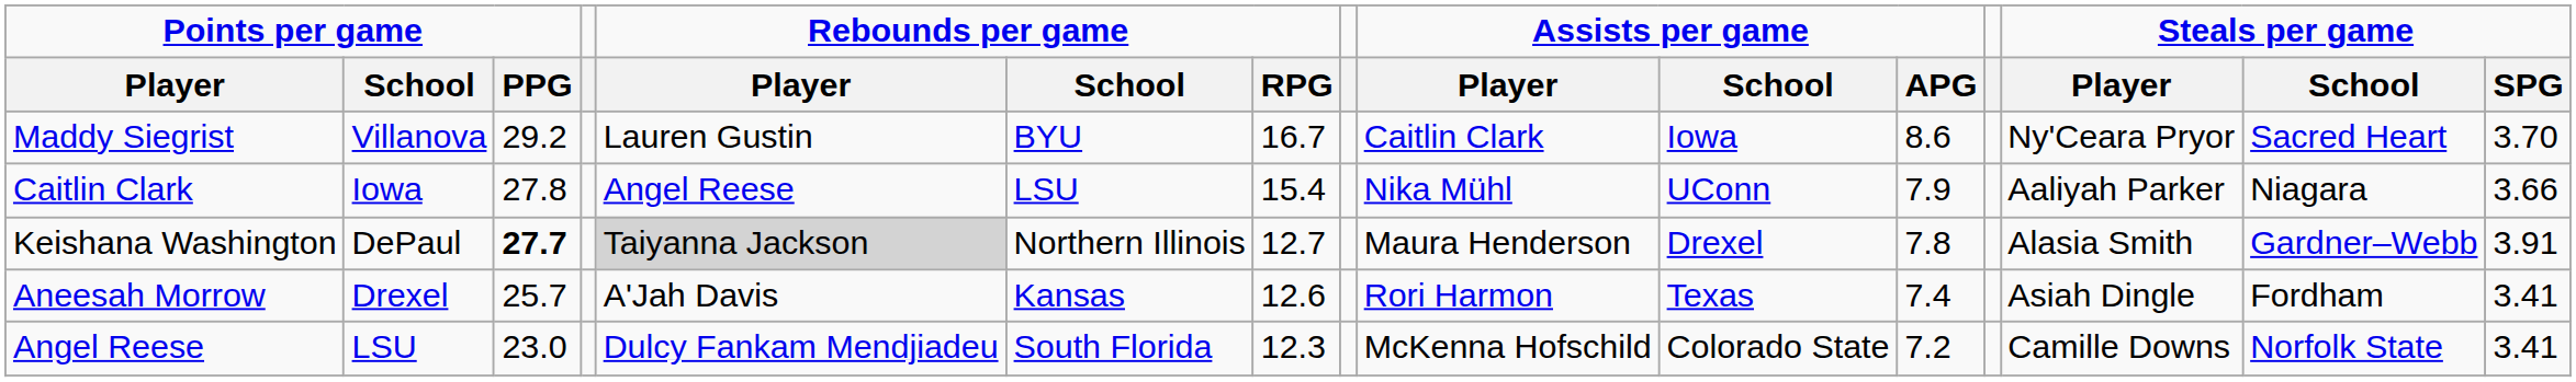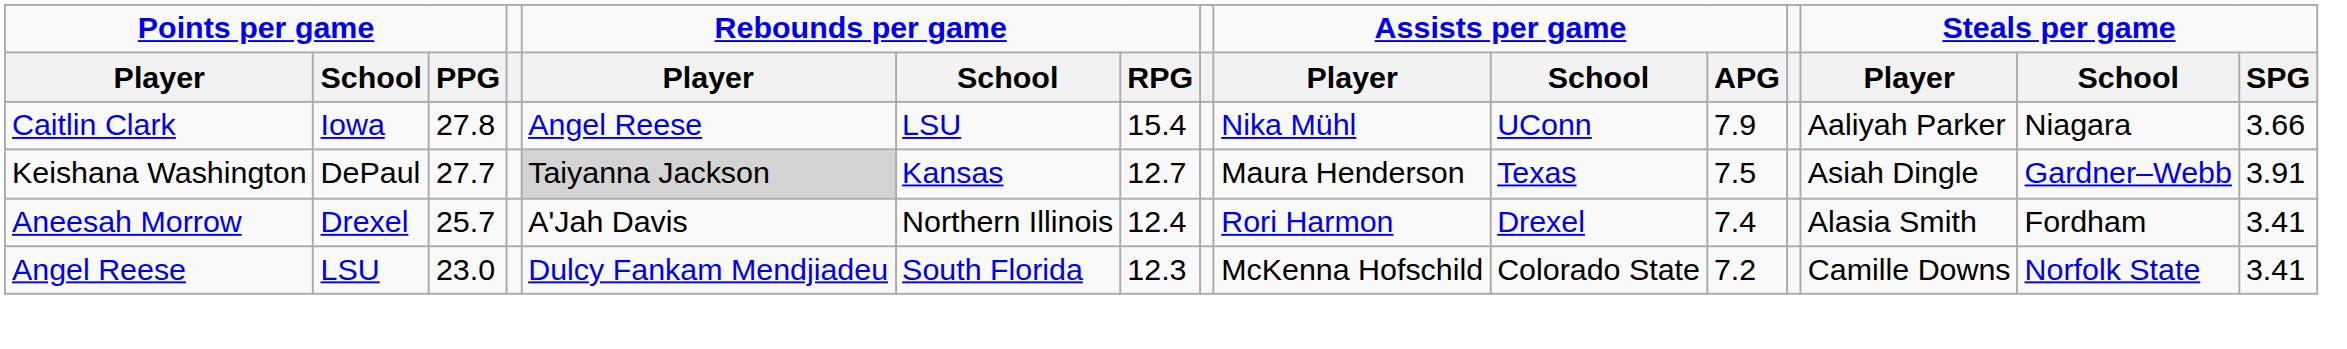- row: Maddy Siegrist | Villanova | 29.2 | Lauren Gustin | BYU | 16.7 | Caitlin Clark | Iowa | 8.6 | Ny'Ceara Pryor | Sacred Heart | 3.70
Keishana Washington | Points per game / PPG: bold -> normal
Keishana Washington | Rebounds per game / School: Northern Illinois -> Kansas
Keishana Washington | Assists per game / School: Drexel -> Texas
Keishana Washington | Assists per game / APG: 7.8 -> 7.5
Keishana Washington | Steals per game / Player: Alasia Smith -> Asiah Dingle
Aneesah Morrow | Rebounds per game / School: Kansas -> Northern Illinois
Aneesah Morrow | Rebounds per game / RPG: 12.6 -> 12.4
Aneesah Morrow | Assists per game / School: Texas -> Drexel
Aneesah Morrow | Steals per game / Player: Asiah Dingle -> Alasia Smith
